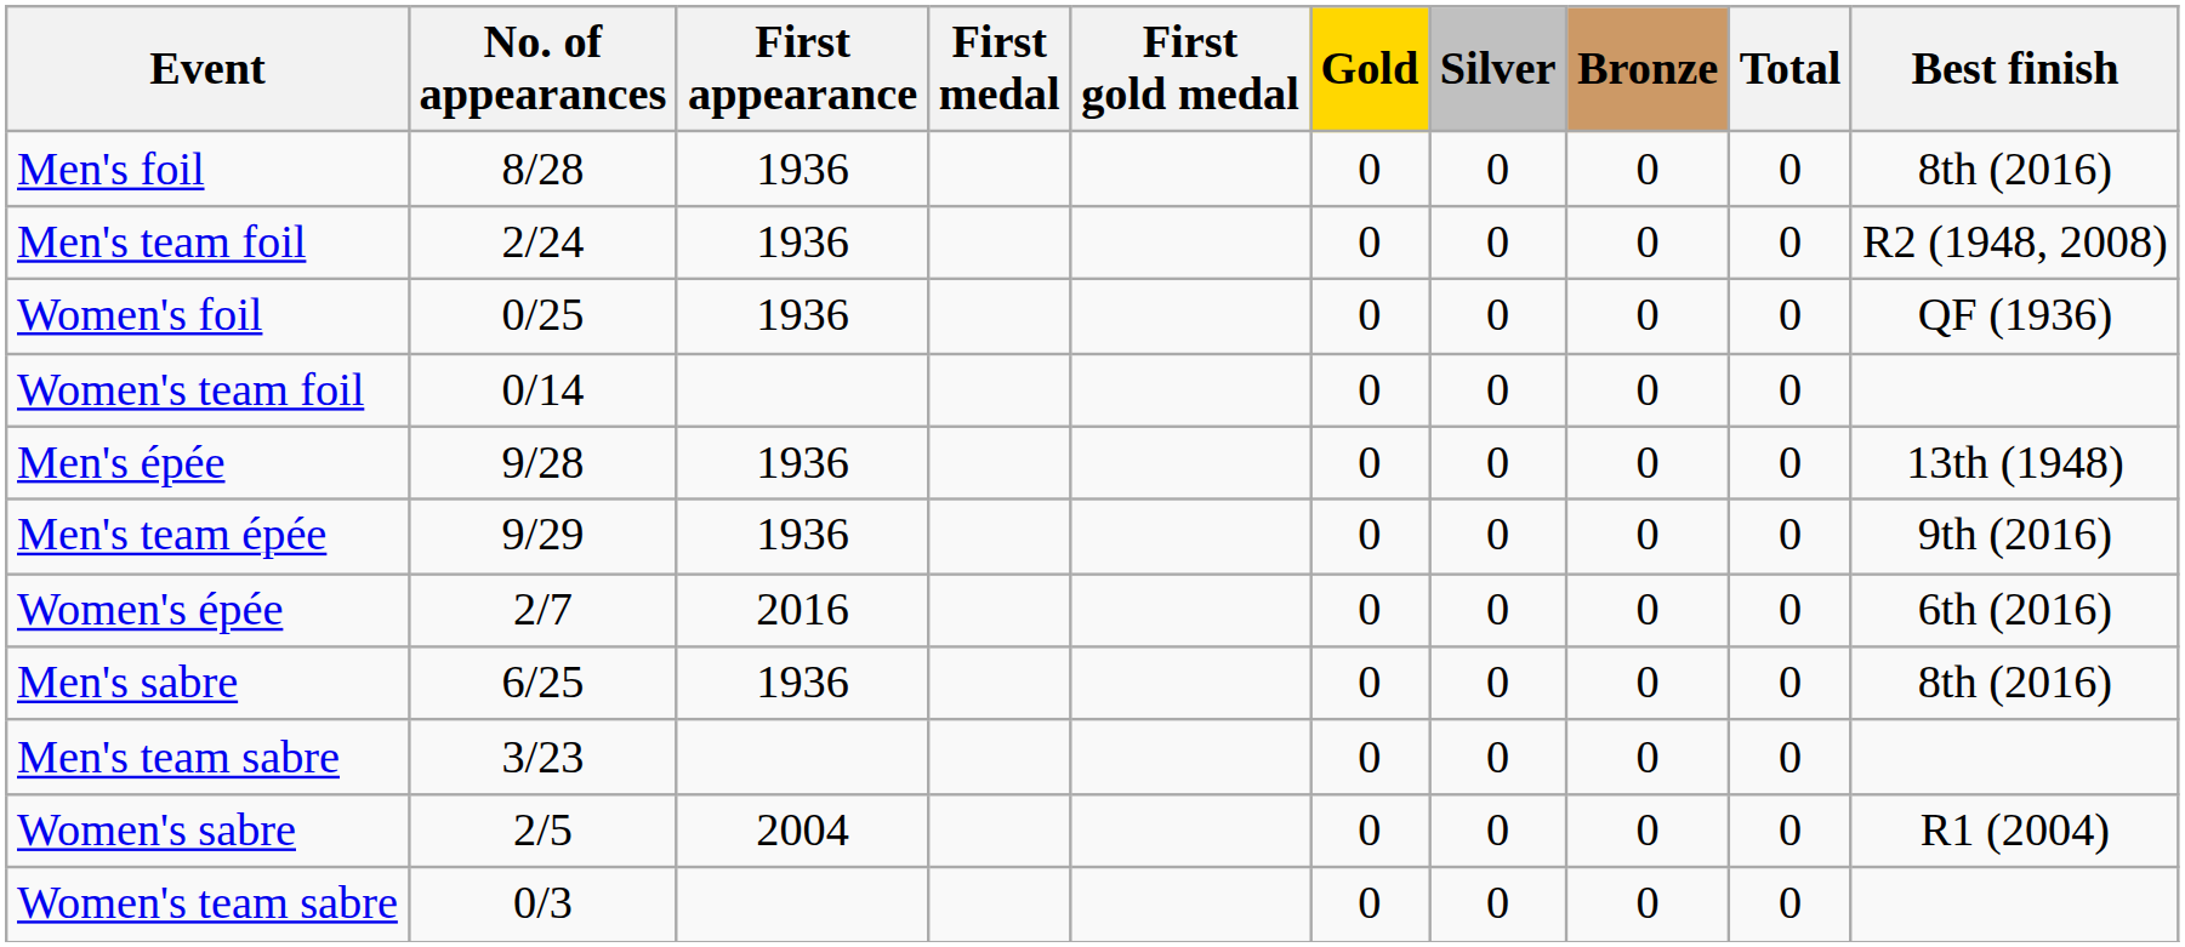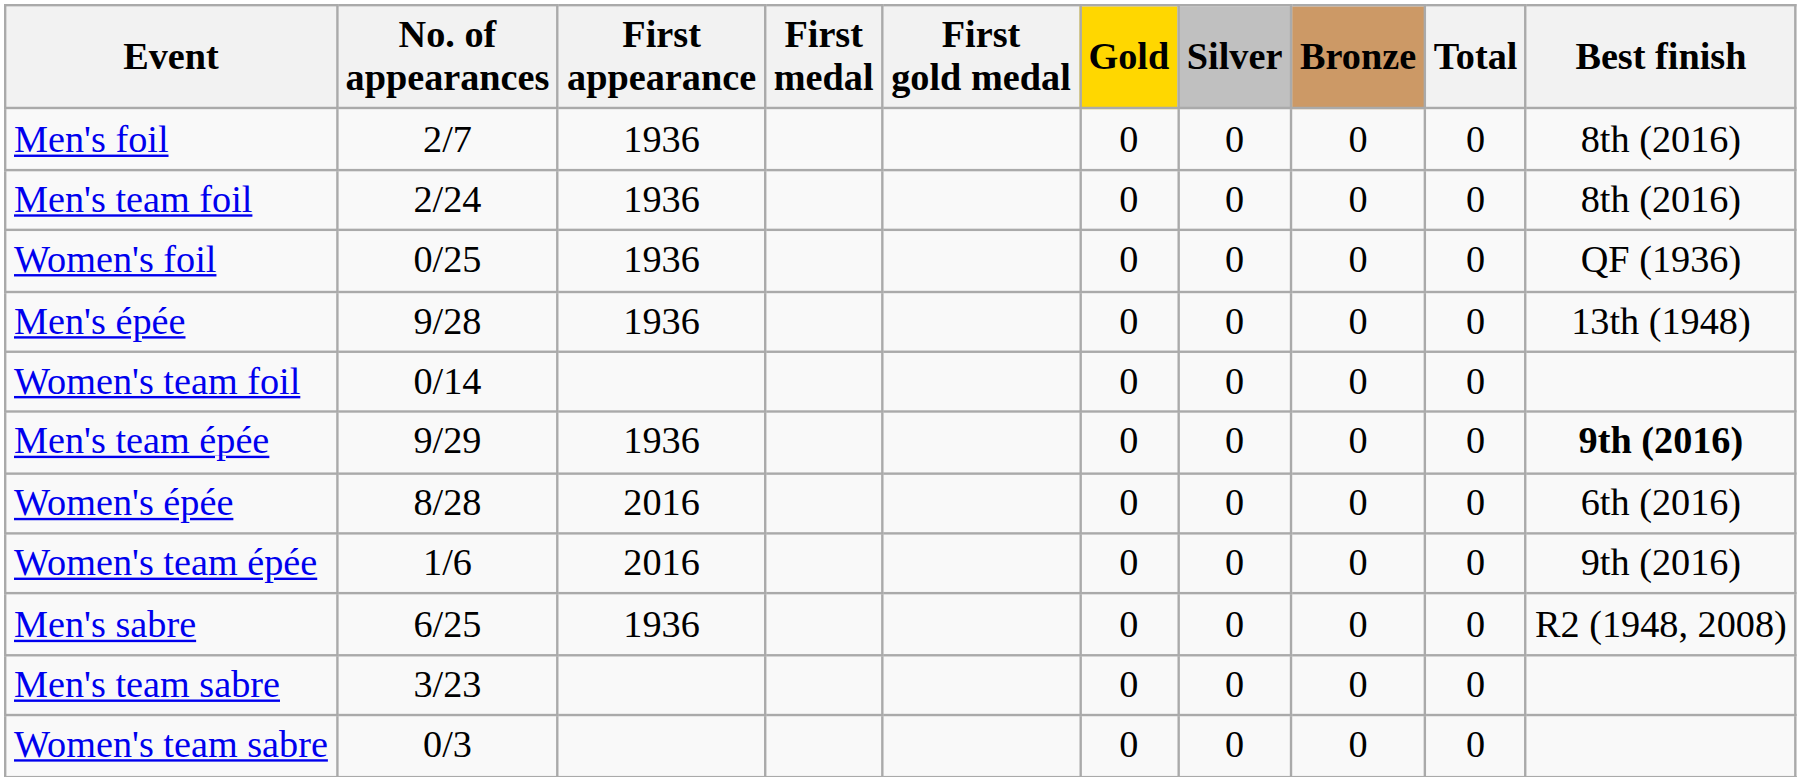Men's foil | No. of appearances: 8/28 -> 2/7
Men's team foil | Best finish: R2 (1948, 2008) -> 8th (2016)
rows swapped: Women's team foil <-> Men's épée
Men's team épée | Best finish: normal -> bold
Women's épée | No. of appearances: 2/7 -> 8/28
+ row: Women's team épée | 1/6 | 2016 | 0 | 0 | 0 | 0 | 9th (2016)
Men's sabre | Best finish: 8th (2016) -> R2 (1948, 2008)
- row: Women's sabre | 2/5 | 2004 | 0 | 0 | 0 | 0 | R1 (2004)
